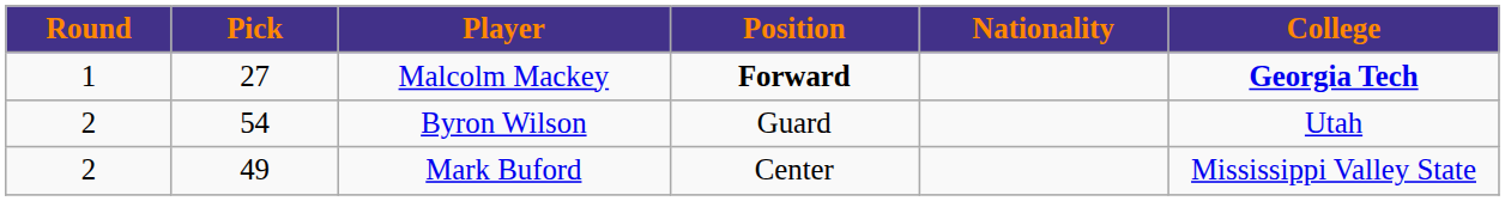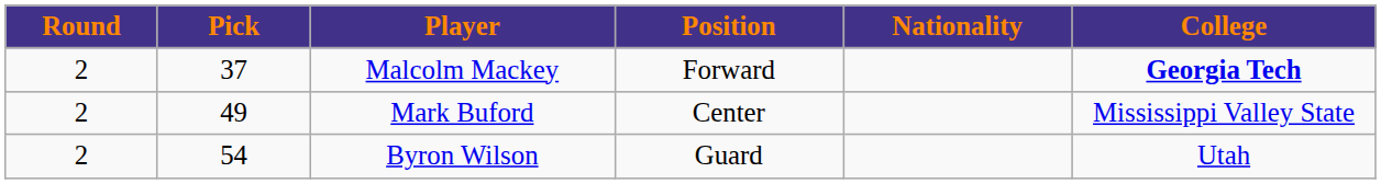Malcolm Mackey | Round: 1 -> 2
Malcolm Mackey | Pick: 27 -> 37
Malcolm Mackey | Position: bold -> normal
rows swapped: Mark Buford <-> Byron Wilson
